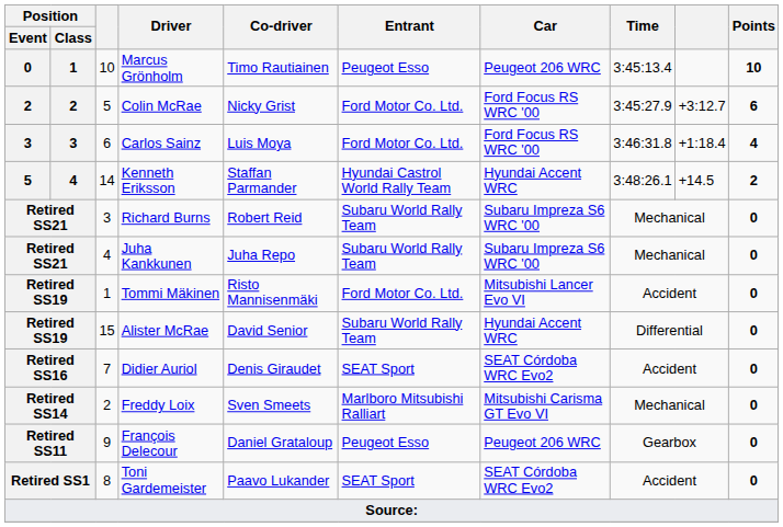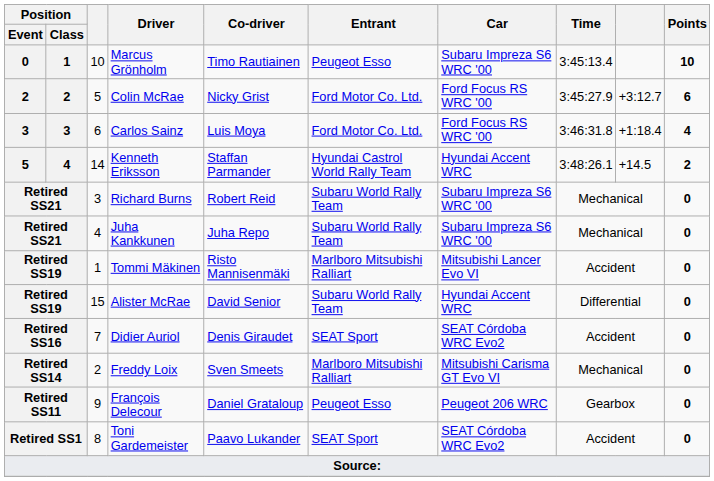Marcus Grönholm | Car: Peugeot 206 WRC -> Subaru Impreza S6 WRC '00
Tommi Mäkinen | Entrant: Ford Motor Co. Ltd. -> Marlboro Mitsubishi Ralliart
